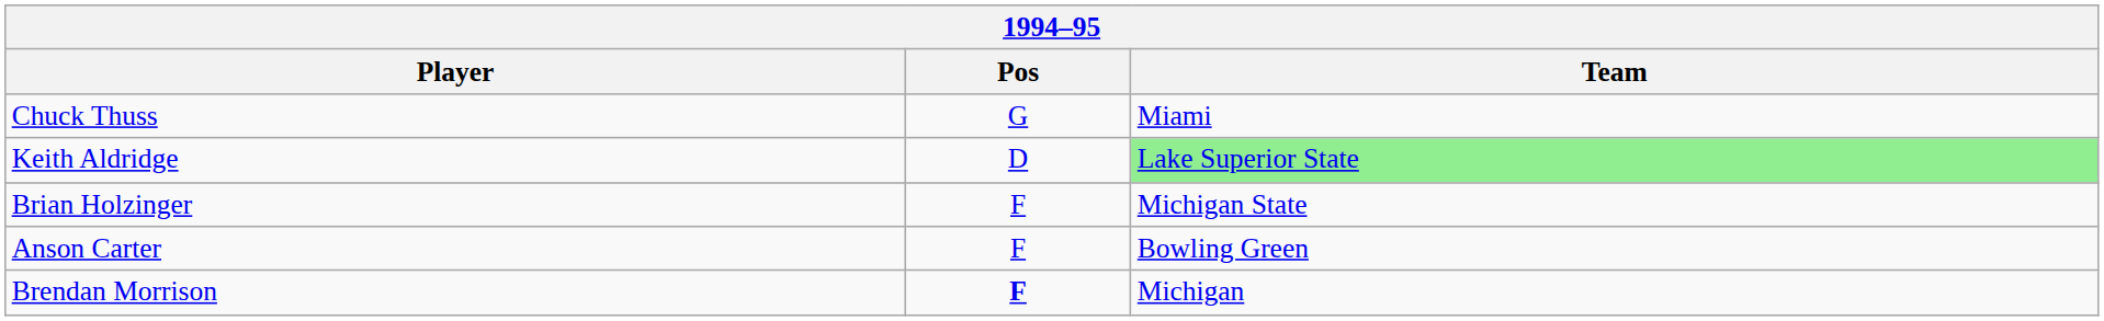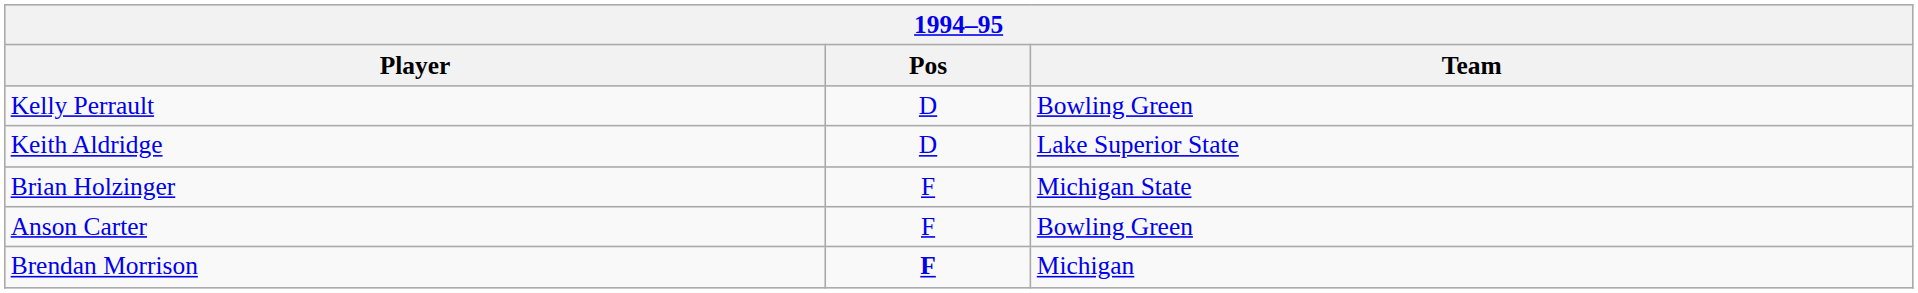- row: Chuck Thuss | G | Miami
+ row: Kelly Perrault | D | Bowling Green
Keith Aldridge | Team: lightgreen background -> no background
